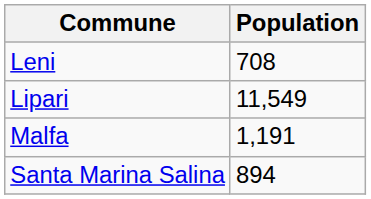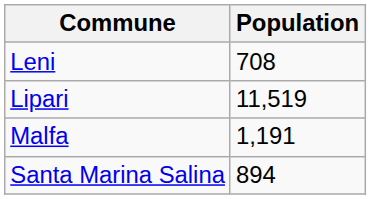Lipari | Population: 11,549 -> 11,519
